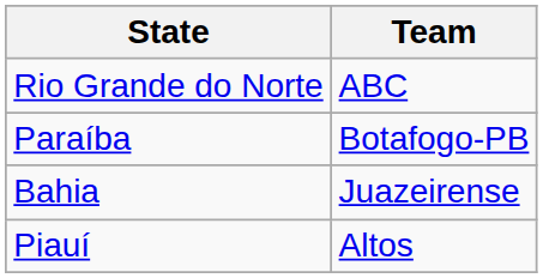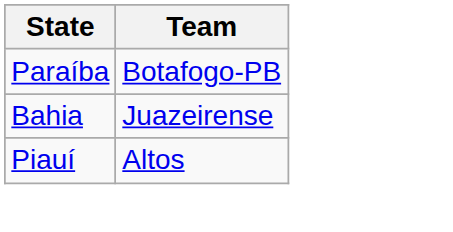- row: Rio Grande do Norte | ABC
